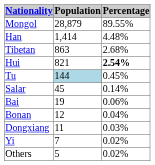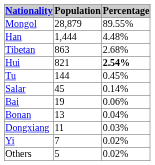Han | Population: 1,414 -> 1,444
Tu | Population: lightblue background -> no background
Bonan | Population: 12 -> 13
